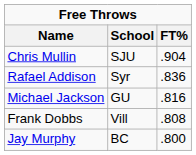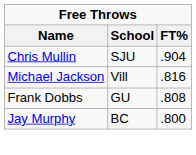- row: Rafael Addison | Syr | .836
Michael Jackson | School: GU -> Vill
Frank Dobbs | School: Vill -> GU
